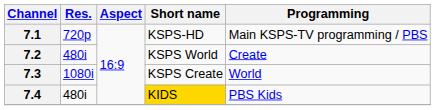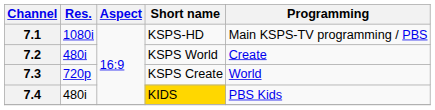7.1 | Res.: 720p -> 1080i
7.3 | Res.: 1080i -> 720p
